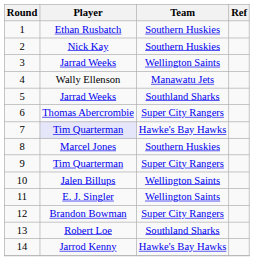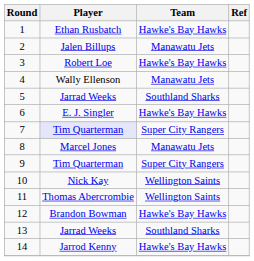1 | Team: Southern Huskies -> Hawke's Bay Hawks
2 | Player: Nick Kay -> Jalen Billups
2 | Team: Southern Huskies -> Manawatu Jets
3 | Player: Jarrad Weeks -> Robert Loe
3 | Team: Wellington Saints -> Hawke's Bay Hawks
6 | Player: Thomas Abercrombie -> E. J. Singler
6 | Team: Super City Rangers -> Hawke's Bay Hawks
7 | Team: Hawke's Bay Hawks -> Super City Rangers
8 | Team: Southern Huskies -> Manawatu Jets
10 | Player: Jalen Billups -> Nick Kay
11 | Player: E. J. Singler -> Thomas Abercrombie
12 | Team: Super City Rangers -> Hawke's Bay Hawks
13 | Player: Robert Loe -> Jarrad Weeks
